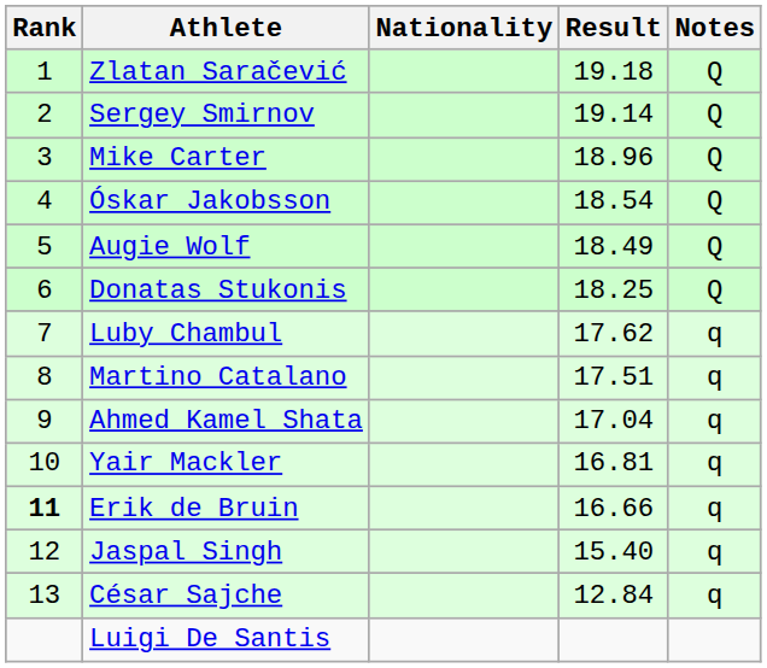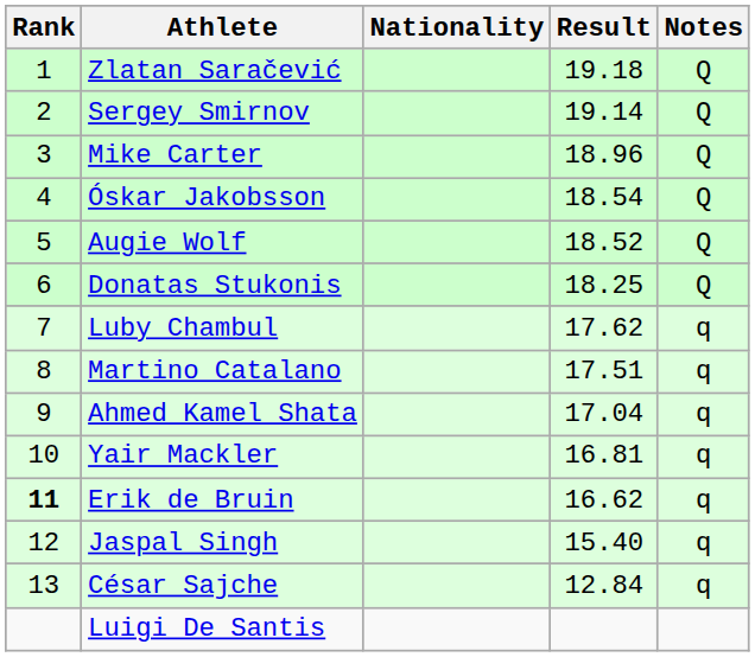Augie Wolf | Result: 18.49 -> 18.52
Erik de Bruin | Result: 16.66 -> 16.62
